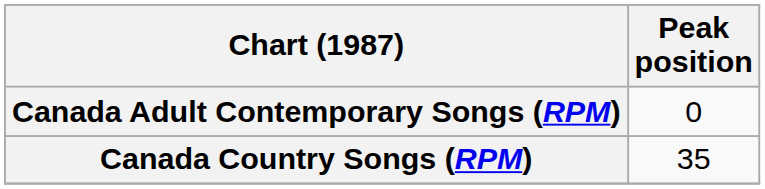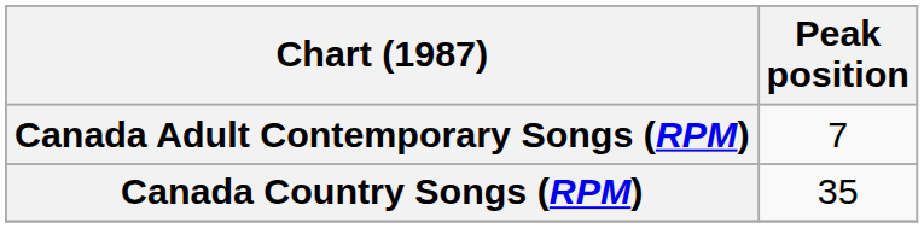Canada Adult Contemporary Songs (RPM) | Peak position: 0 -> 7
